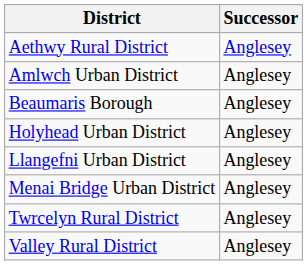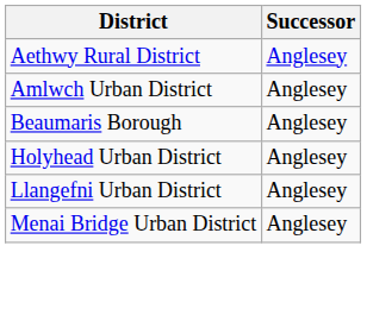- row: Twrcelyn Rural District | Anglesey
- row: Valley Rural District | Anglesey
